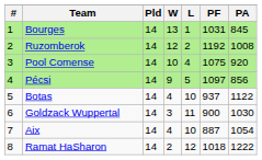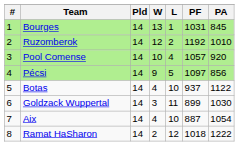Ruzomberok | PA: 1008 -> 1010
Pool Comense | PF: 1075 -> 1057
Goldzack Wuppertal | PF: 900 -> 899
